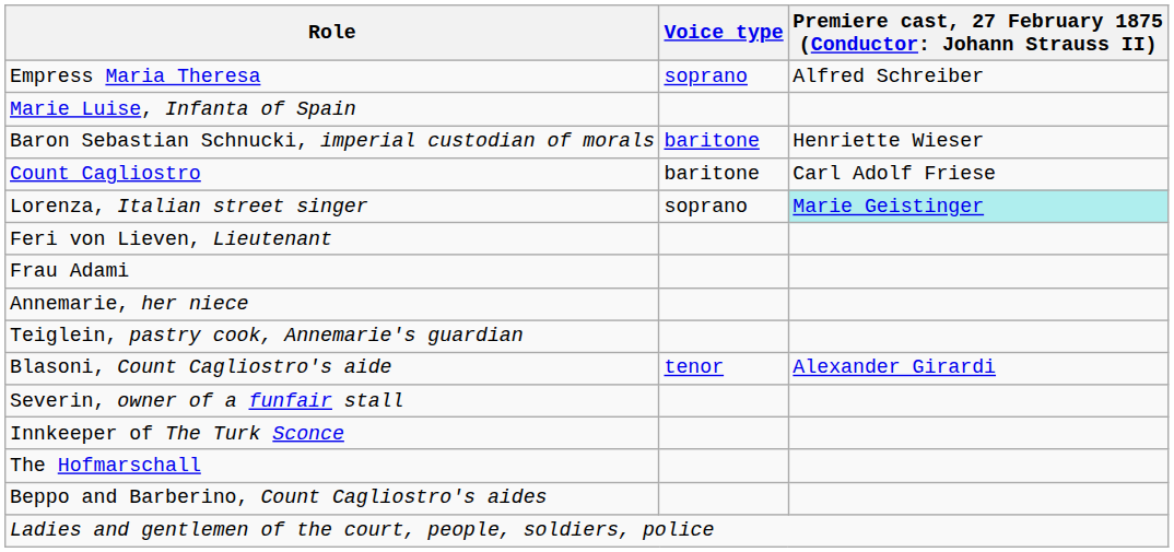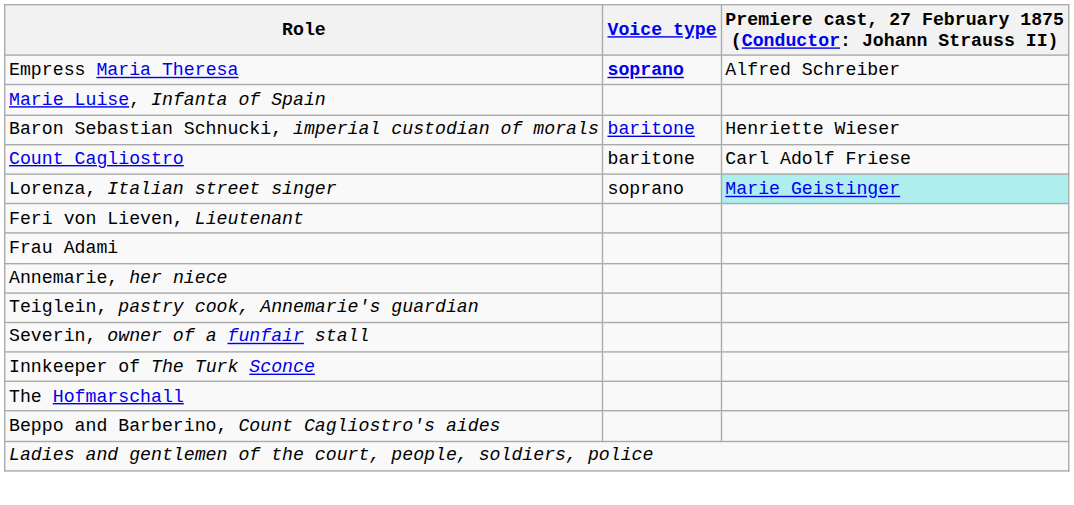Empress Maria Theresa | Voice type: normal -> bold
- row: Blasoni, Count Cagliostro's aide | tenor | Alexander Girardi
